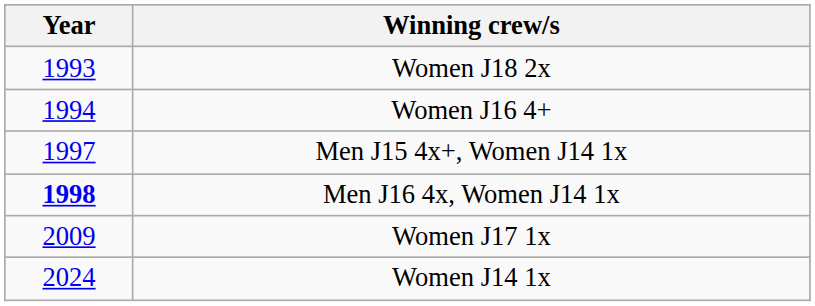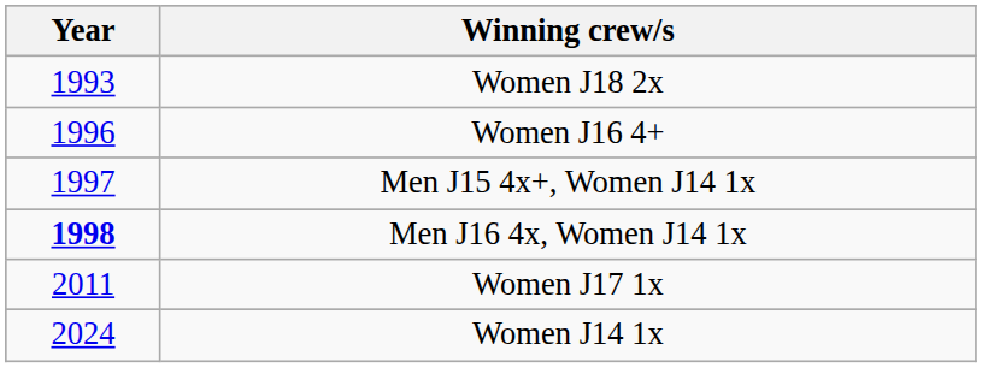Women J16 4+ | Year: 1994 -> 1996
Women J17 1x | Year: 2009 -> 2011
